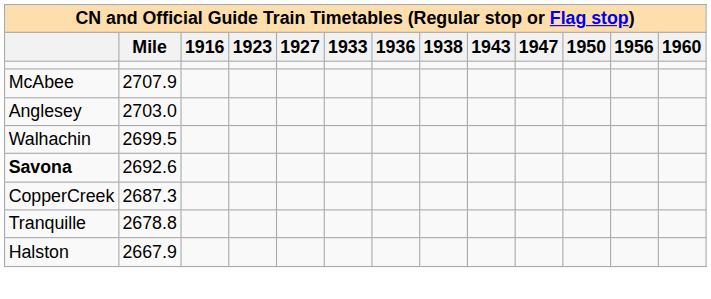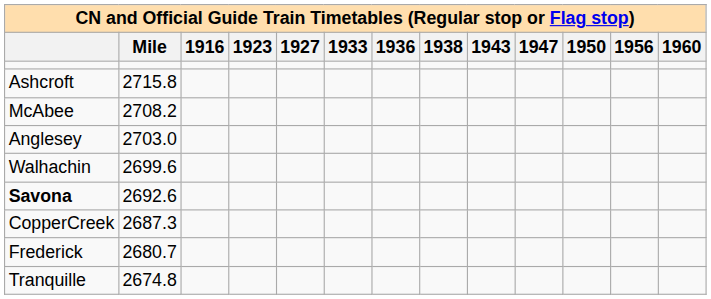+ row: Ashcroft | 2715.8
McAbee | Mile: 2707.9 -> 2708.2
Walhachin | Mile: 2699.5 -> 2699.6
+ row: Frederick | 2680.7
Tranquille | Mile: 2678.8 -> 2674.8
- row: Halston | 2667.9
